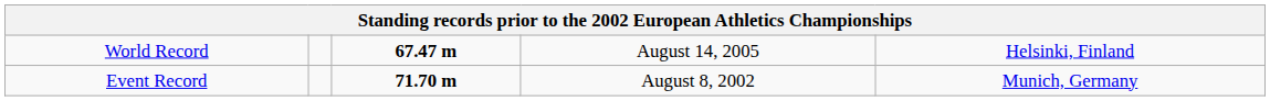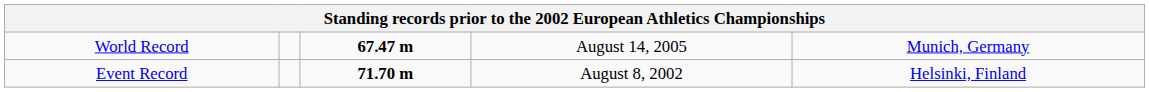World Record | column 5: Helsinki, Finland -> Munich, Germany
Event Record | column 5: Munich, Germany -> Helsinki, Finland
